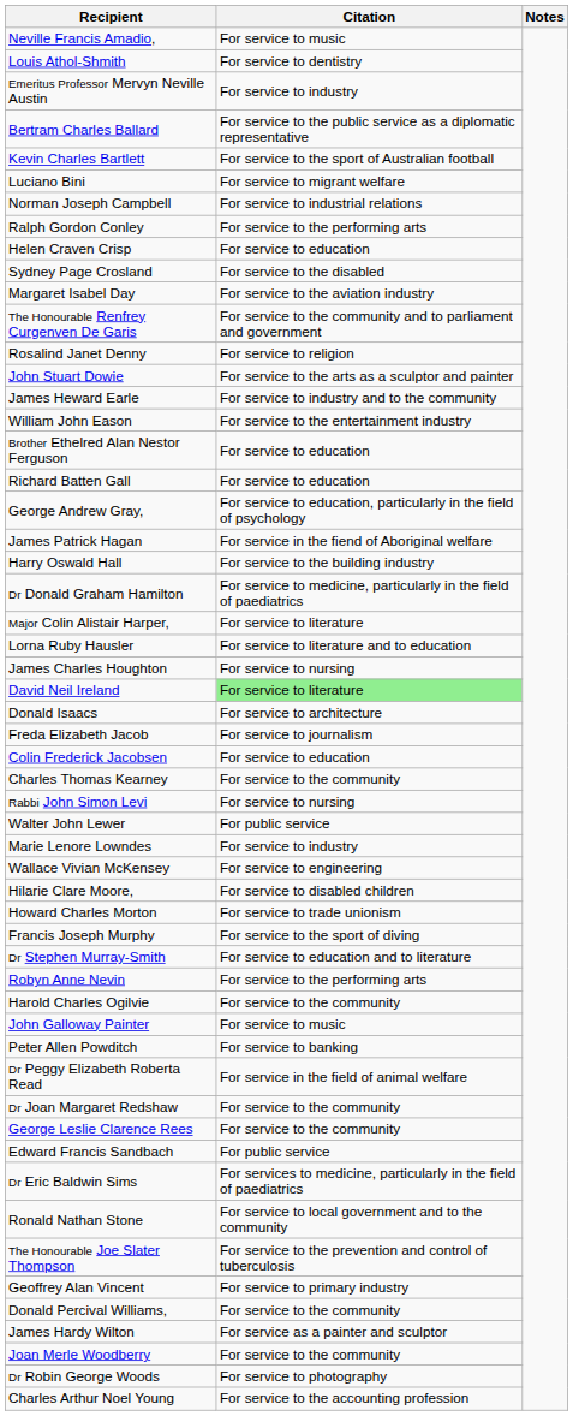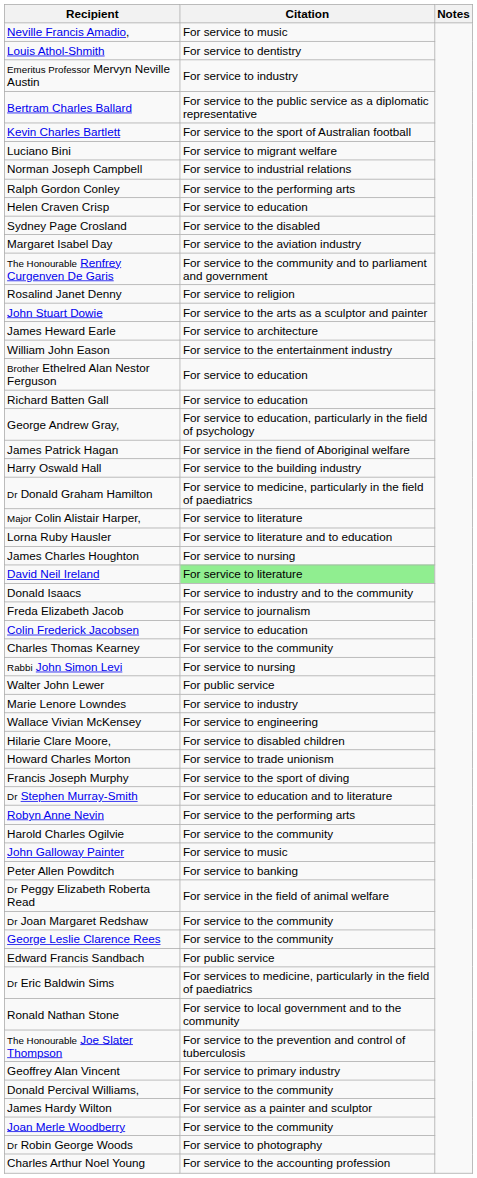James Heward Earle | Citation: For service to industry and to the community -> For service to architecture
Donald Isaacs | Citation: For service to architecture -> For service to industry and to the community
